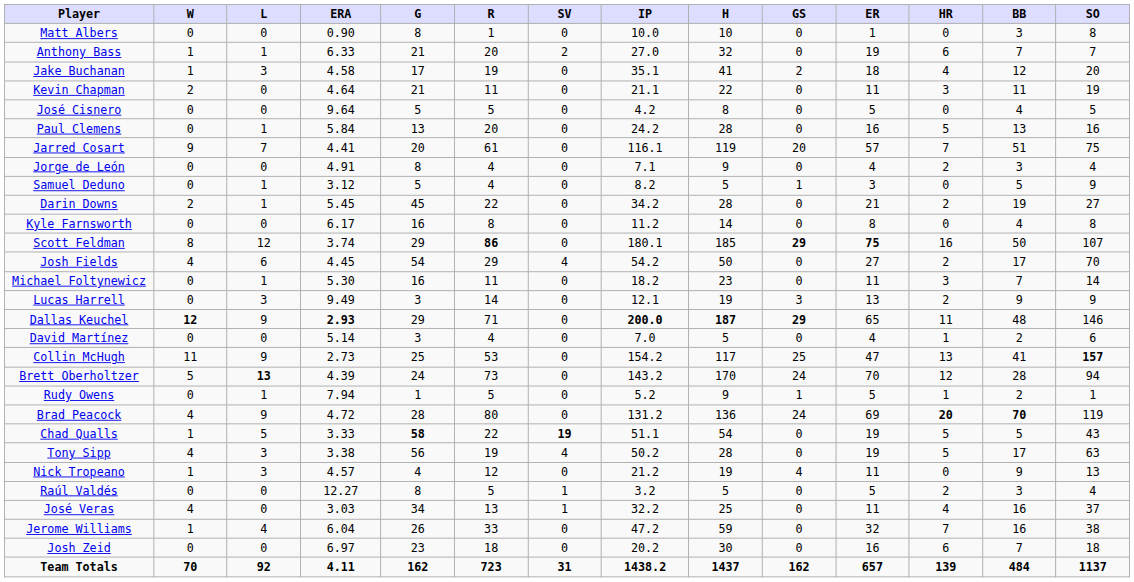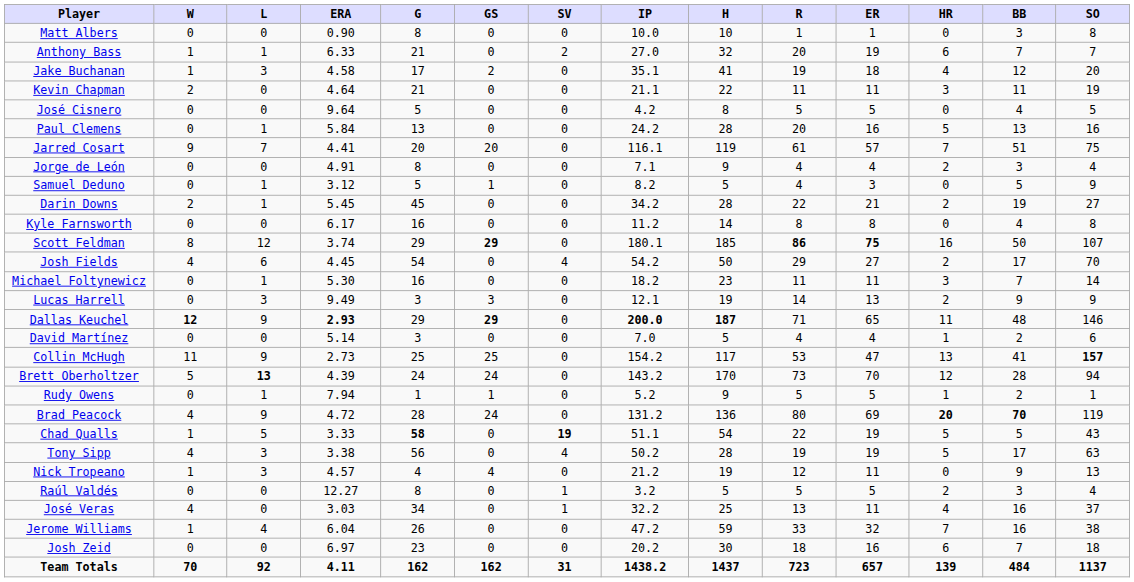columns swapped: GS <-> R
